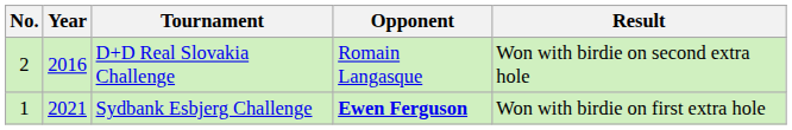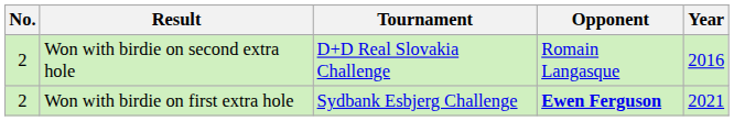columns swapped: Year <-> Result
Sydbank Esbjerg Challenge | No.: 1 -> 2
